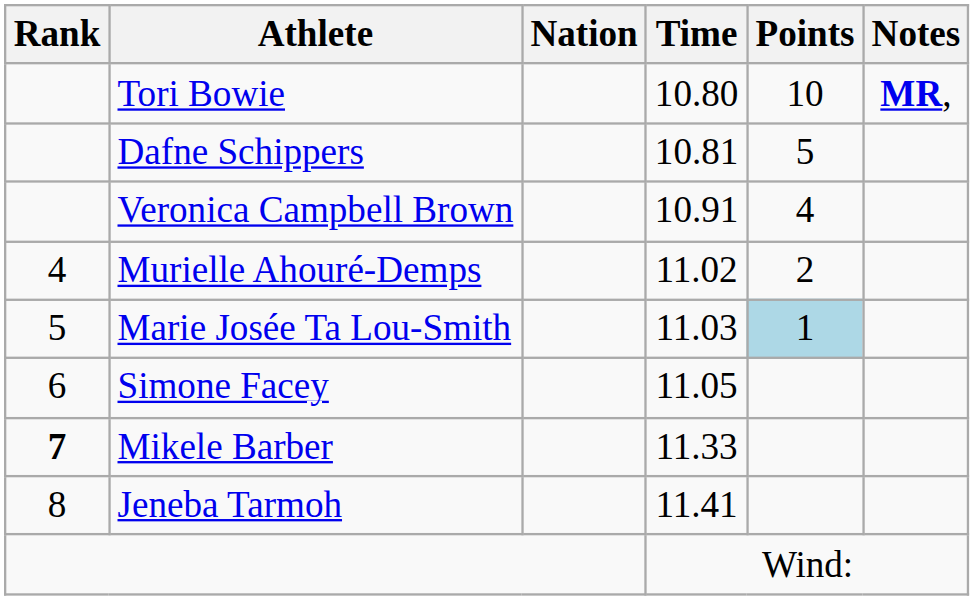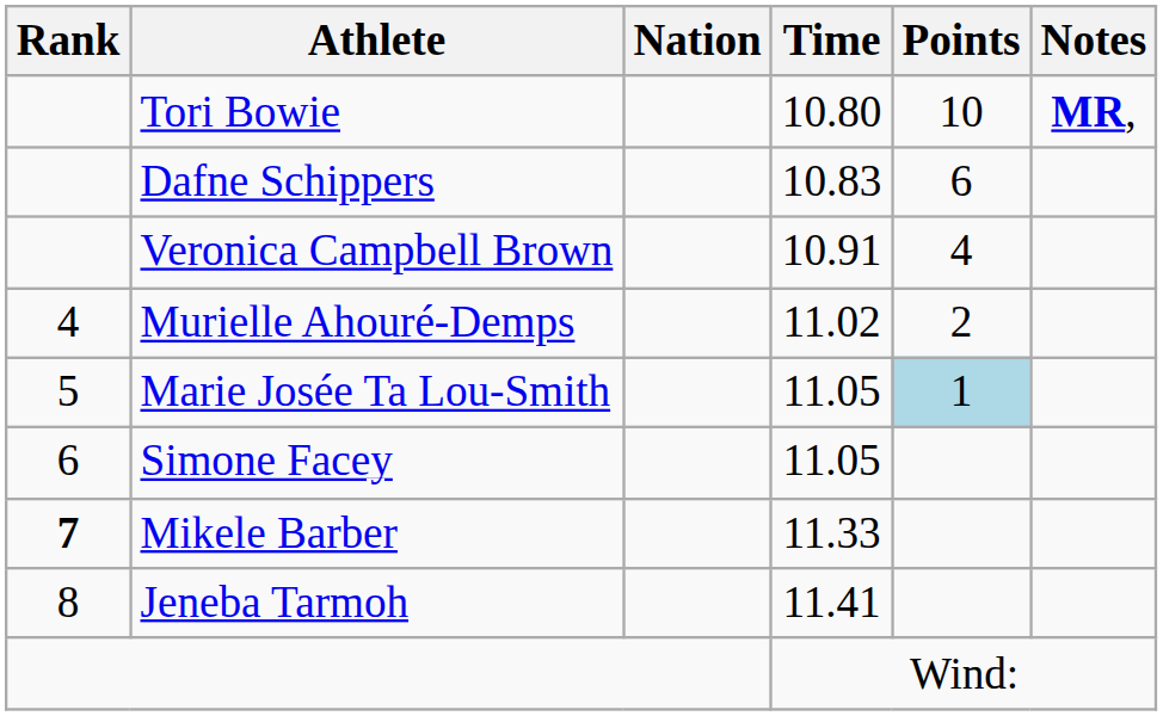Dafne Schippers | Time: 10.81 -> 10.83
Dafne Schippers | Points: 5 -> 6
Marie Josée Ta Lou-Smith | Time: 11.03 -> 11.05
